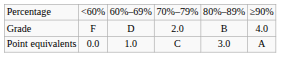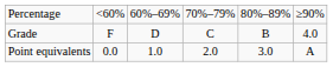Grade | column 4: 2.0 -> C
Point equivalents | column 4: C -> 2.0
